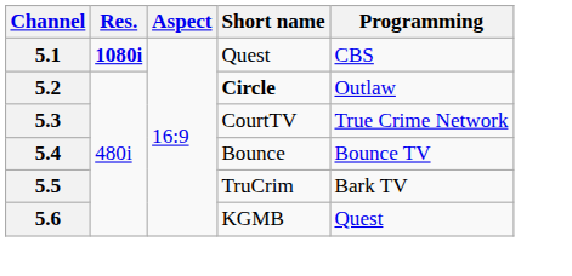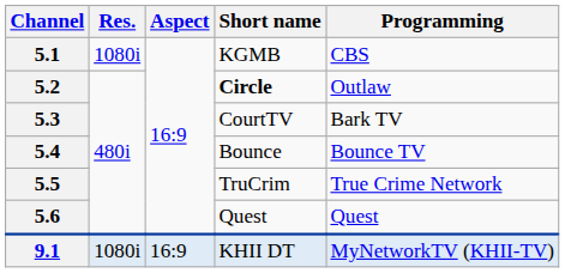5.1 | Res.: bold -> normal
5.1 | Short name: Quest -> KGMB
5.3 | Programming: True Crime Network -> Bark TV
5.5 | Programming: Bark TV -> True Crime Network
5.6 | Short name: KGMB -> Quest
+ row: 9.1 | 1080i | 16:9 | KHII DT | MyNetworkTV (KHII-TV)
